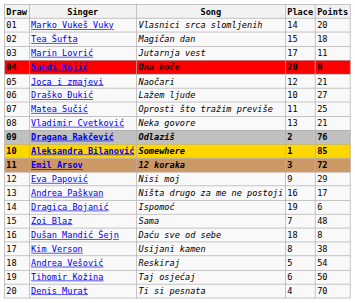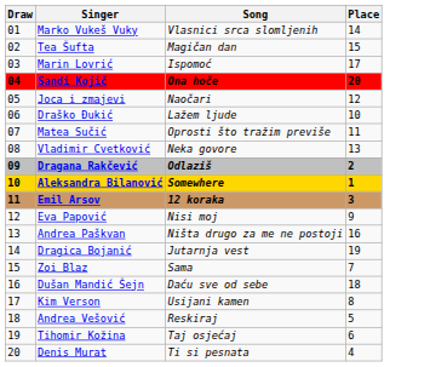- column: Points | 20 | 18 | 11 | 0 | 21 | 27 | 25 | 21 | 76 | 85 | 72 | 29 | 17 | 6 | 48 | 8 | 38 | 54 | 50 | 70
Marin Lovrić | Song: Jutarnja vest -> Ispomoć
Dragica Bojanić | Song: Ispomoć -> Jutarnja vest
